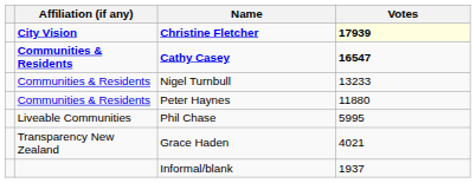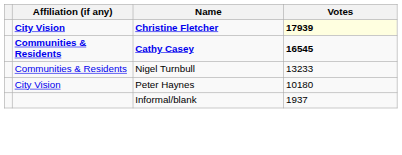Cathy Casey | Votes: 16547 -> 16545
Peter Haynes | Affiliation (if any): Communities & Residents -> City Vision
Peter Haynes | Votes: 11880 -> 10180
- row: Liveable Communities | Phil Chase | 5995
- row: Transparency New Zealand | Grace Haden | 4021
